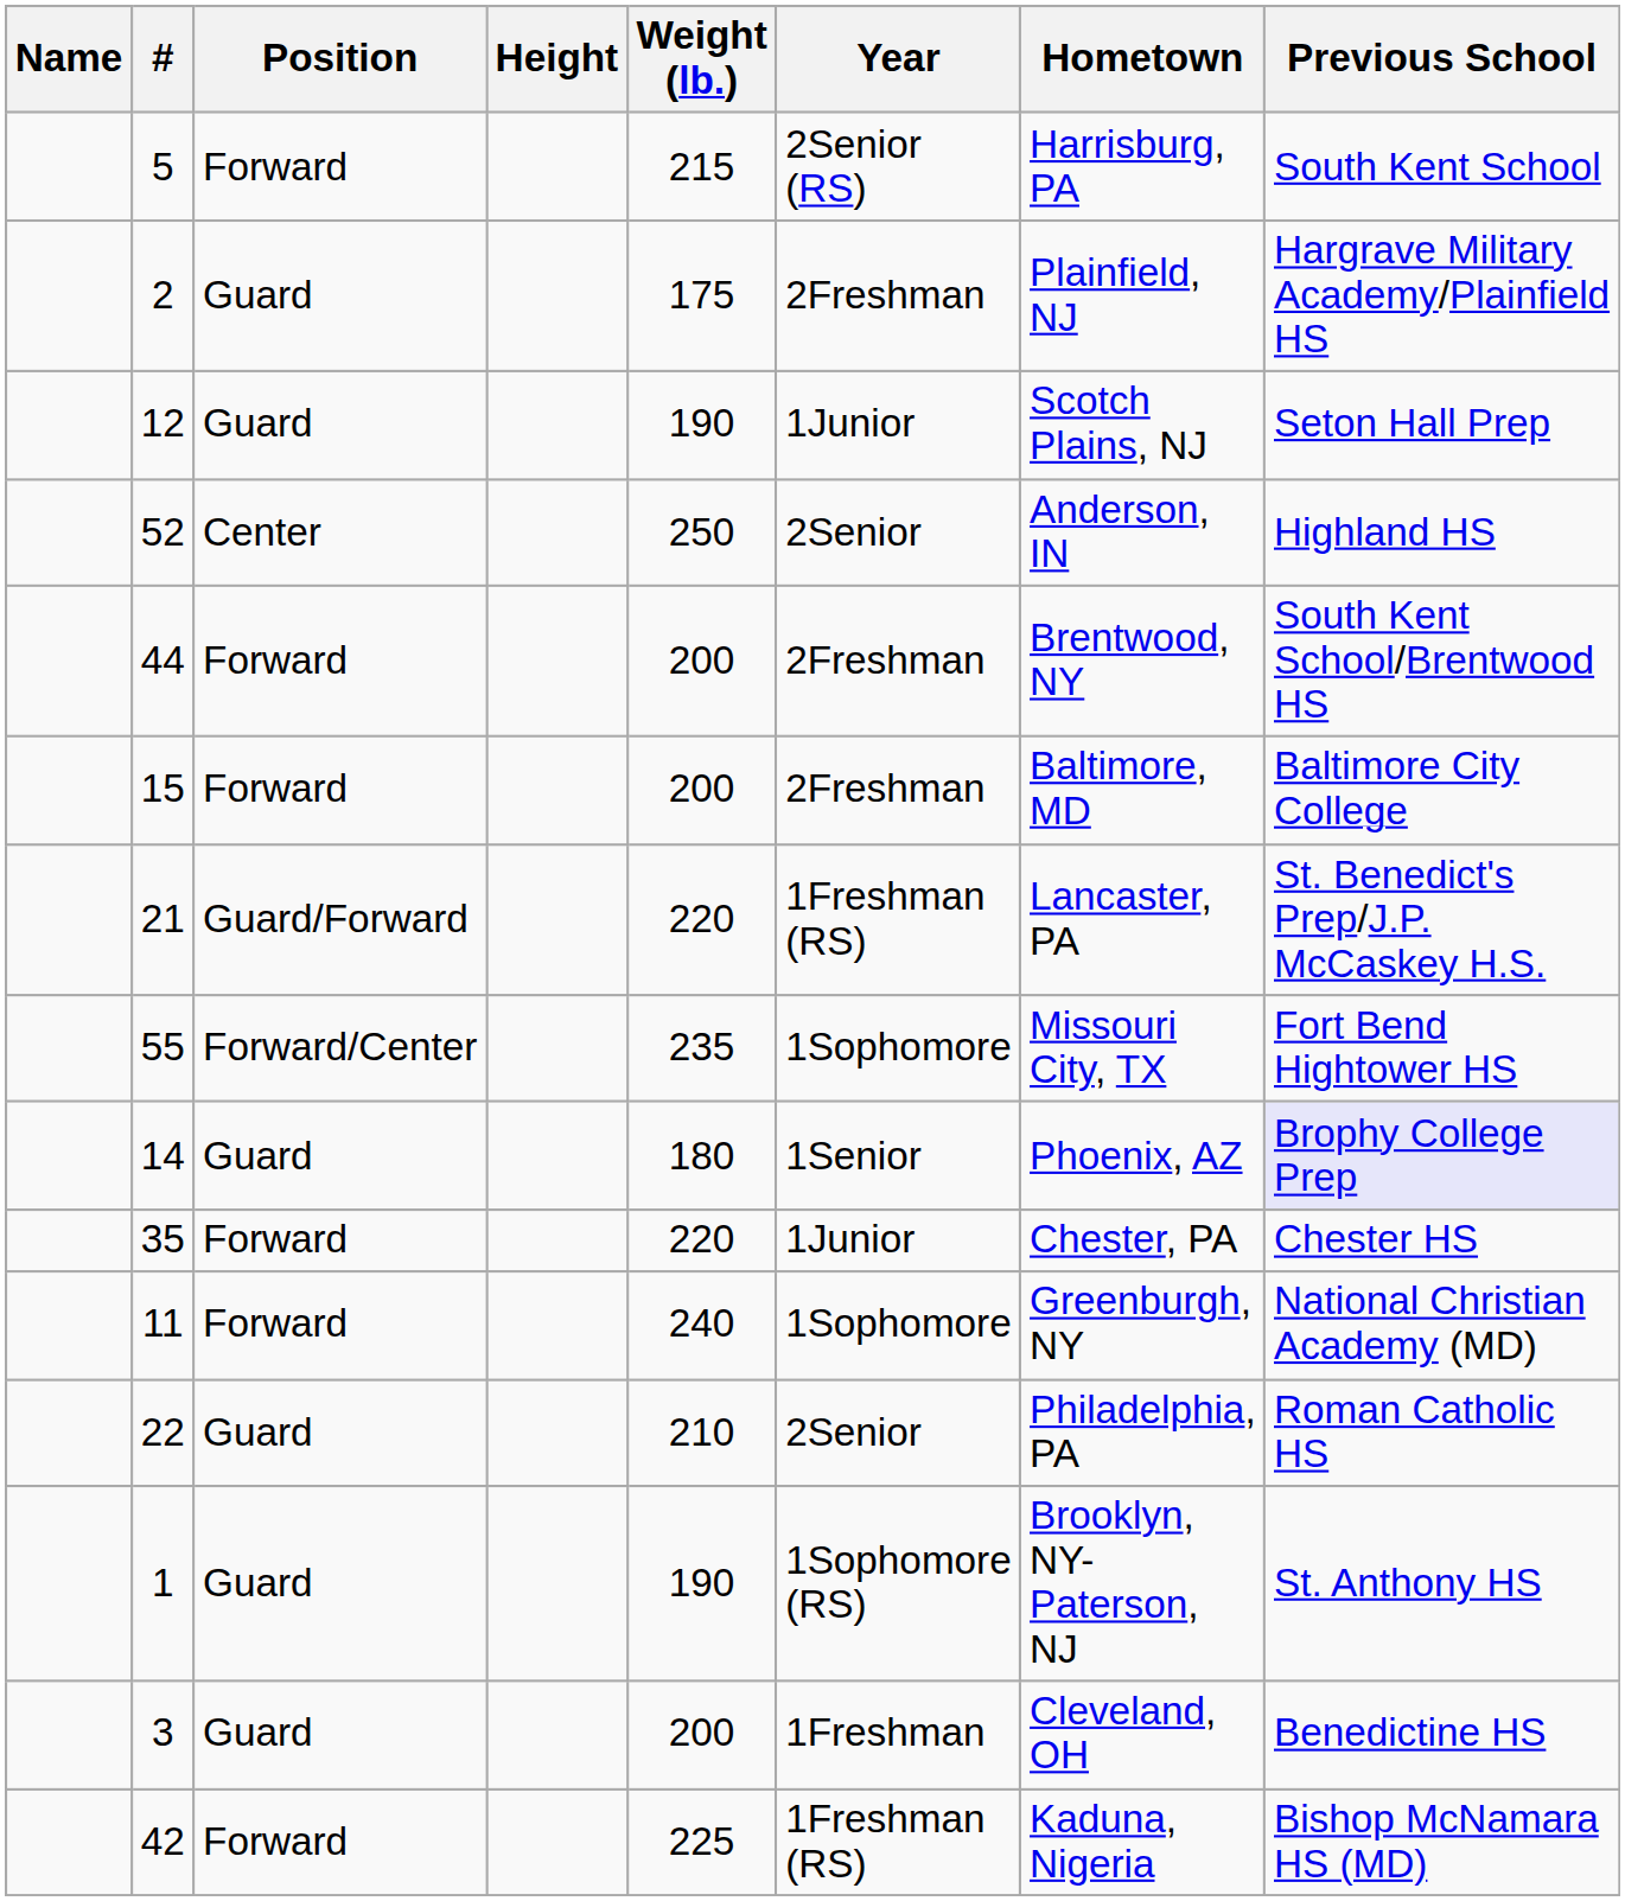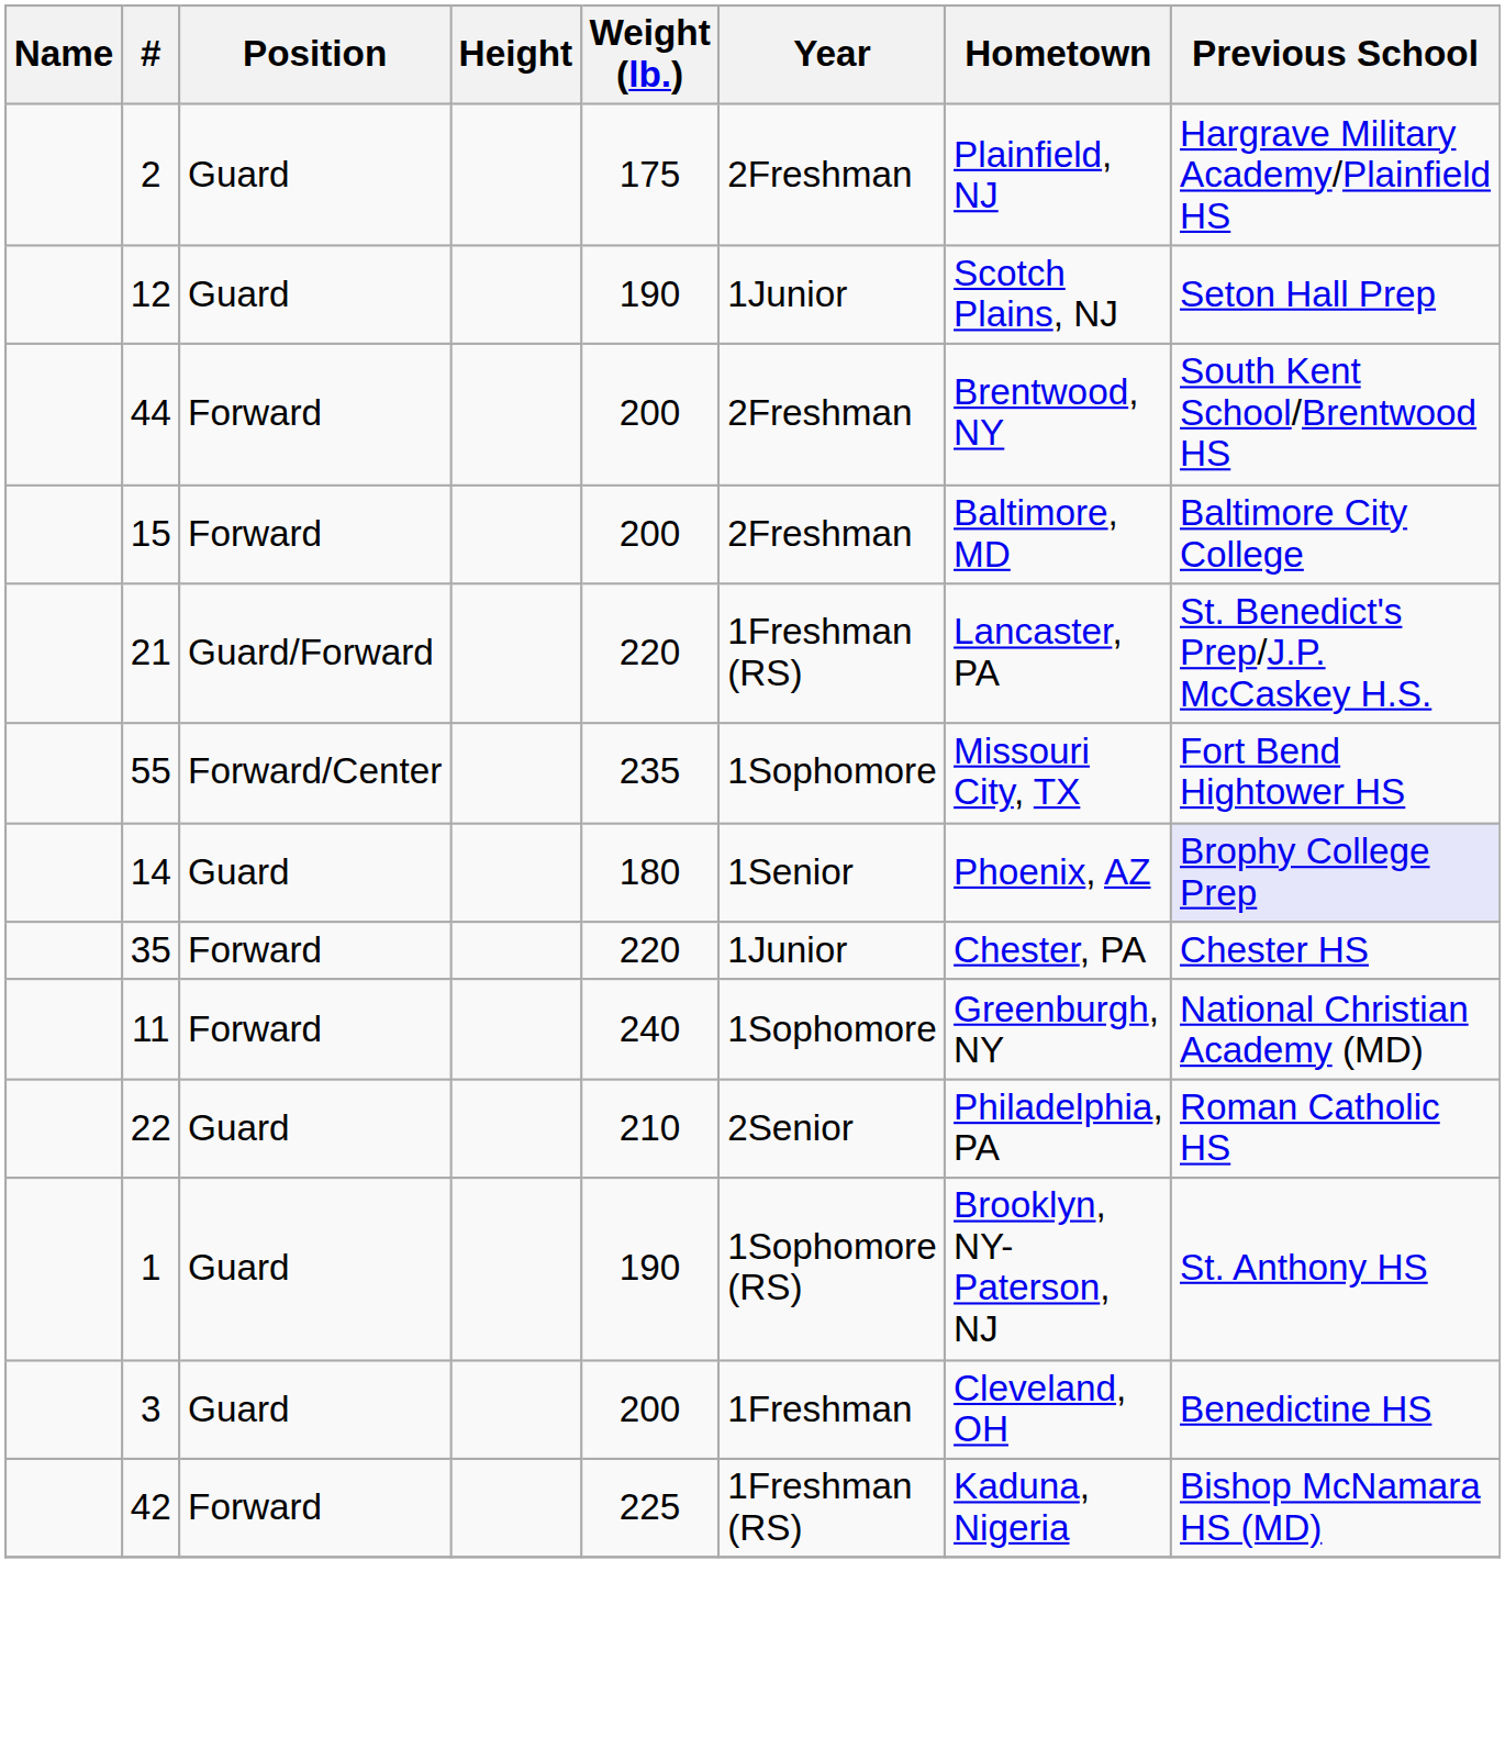- row: 5 | Forward | 215 | 2Senior (RS) | Harrisburg, PA | South Kent School
- row: 52 | Center | 250 | 2Senior | Anderson, IN | Highland HS
